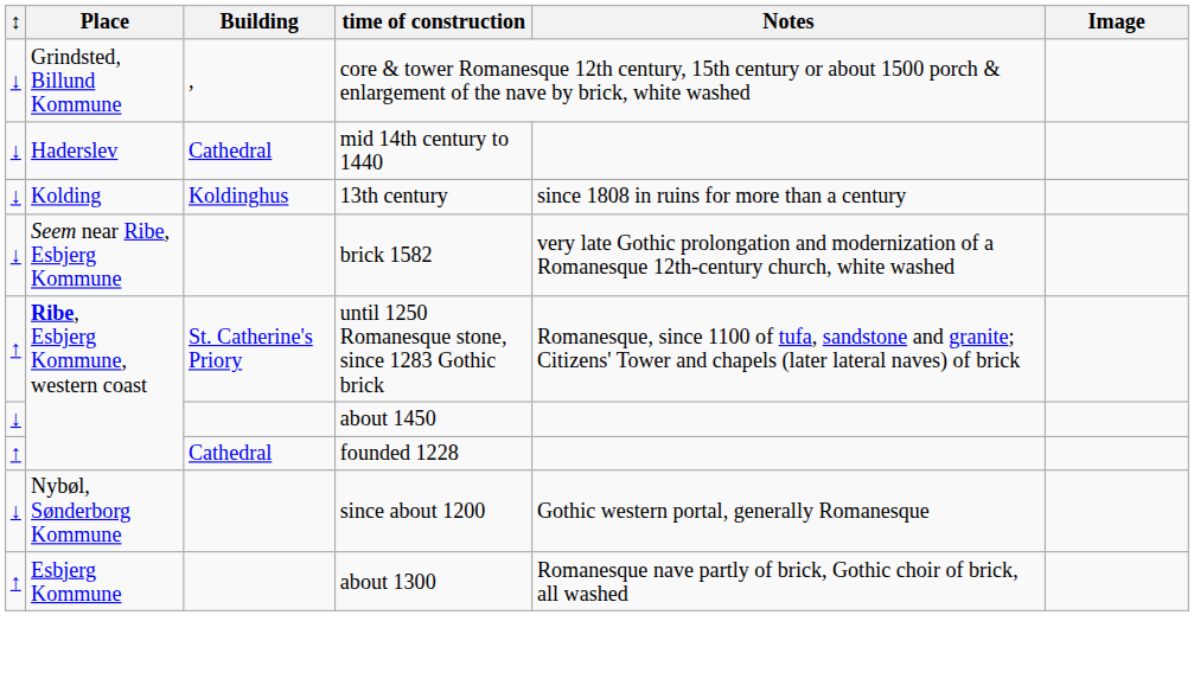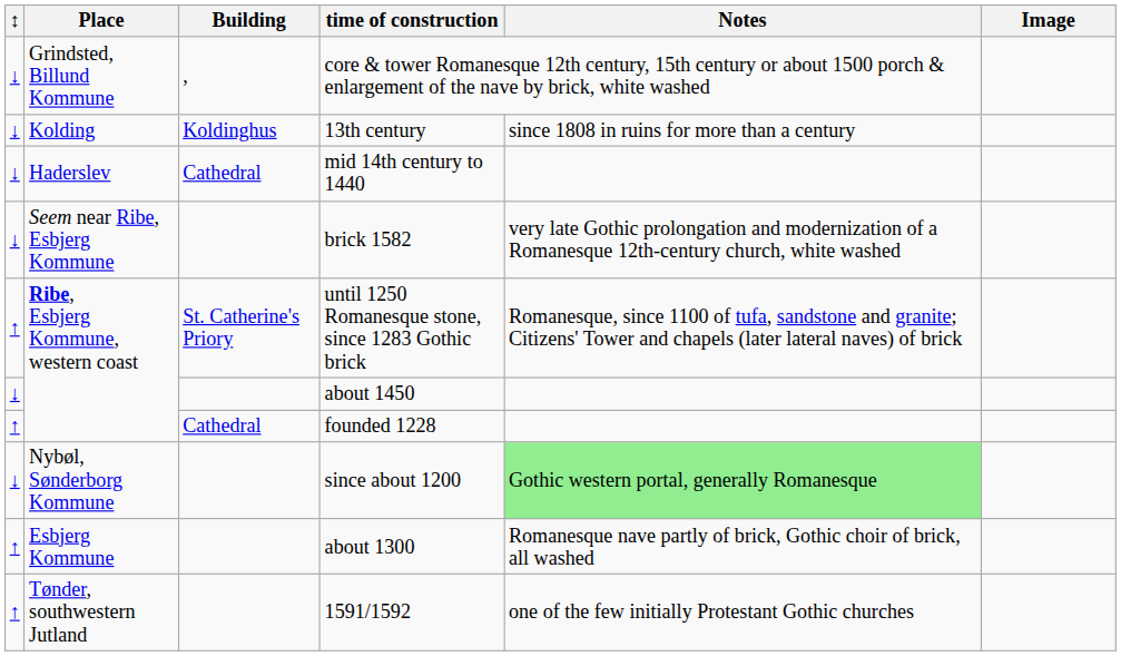rows swapped: mid 14th century to 1440 <-> 13th century
since about 1200 | Notes: no background -> lightgreen background
+ row: ↑ | Tønder, southwestern Jutland | 1591/1592 | one of the few initially Protestant Gothic churches
